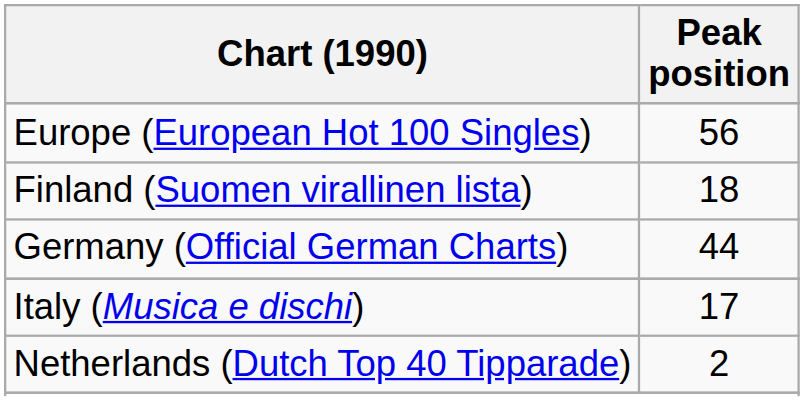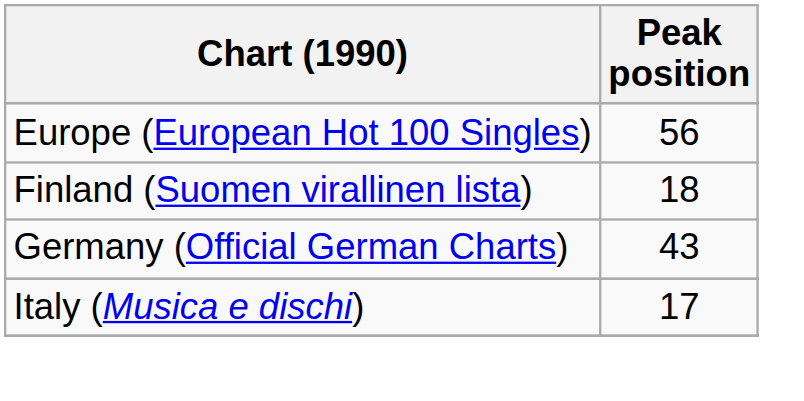Germany (Official German Charts) | Peak position: 44 -> 43
- row: Netherlands (Dutch Top 40 Tipparade) | 2
